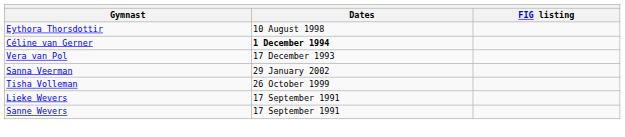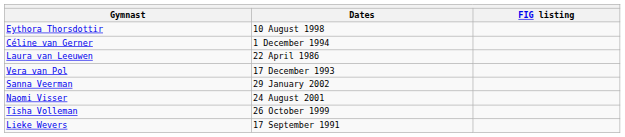Céline van Gerner | Dates: bold -> normal
+ row: Laura van Leeuwen | 22 April 1986
+ row: Naomi Visser | 24 August 2001
- row: Sanne Wevers | 17 September 1991
